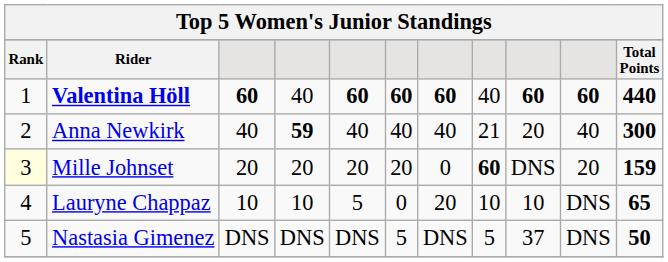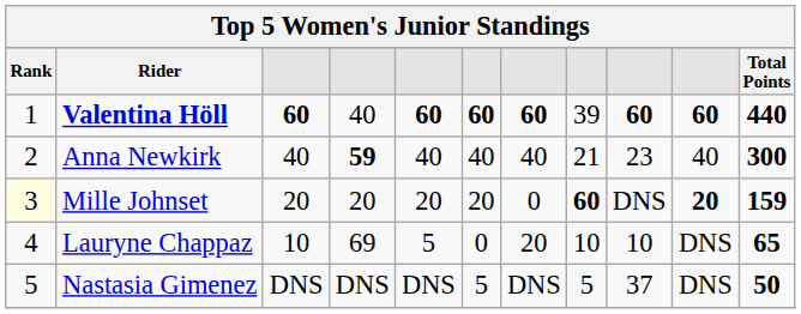Valentina Höll | column 8: 40 -> 39
Anna Newkirk | column 9: 20 -> 23
Mille Johnset | column 10: normal -> bold
Lauryne Chappaz | column 4: 10 -> 69
